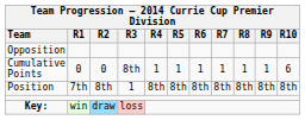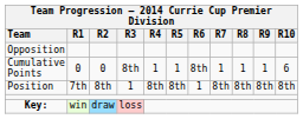Cumulative Points | Team Progression – 2014 Currie Cup Premier Division / R6: 1 -> 8th
Position | Team Progression – 2014 Currie Cup Premier Division / R6: 8th -> 1
